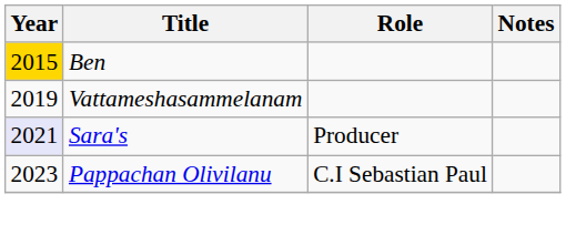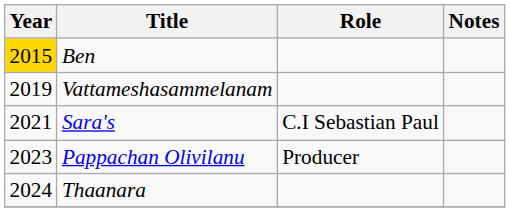Sara's | Year: lavender background -> no background
Sara's | Role: Producer -> C.I Sebastian Paul
Pappachan Olivilanu | Role: C.I Sebastian Paul -> Producer
+ row: 2024 | Thaanara
